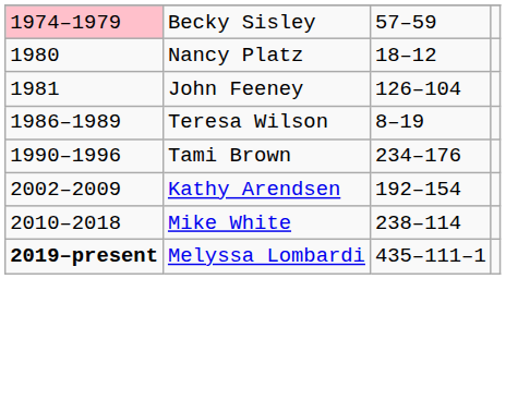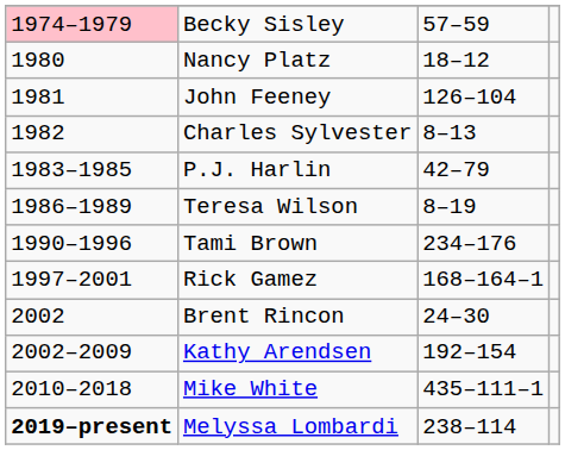+ row: 1982 | Charles Sylvester | 8–13
+ row: 1983–1985 | P.J. Harlin | 42–79
+ row: 1997–2001 | Rick Gamez | 168–164–1
+ row: 2002 | Brent Rincon | 24–30
Mike White | column 3: 238–114 -> 435–111–1
Melyssa Lombardi | column 3: 435–111–1 -> 238–114
